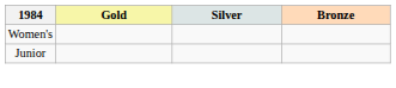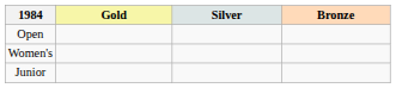+ row: Open
